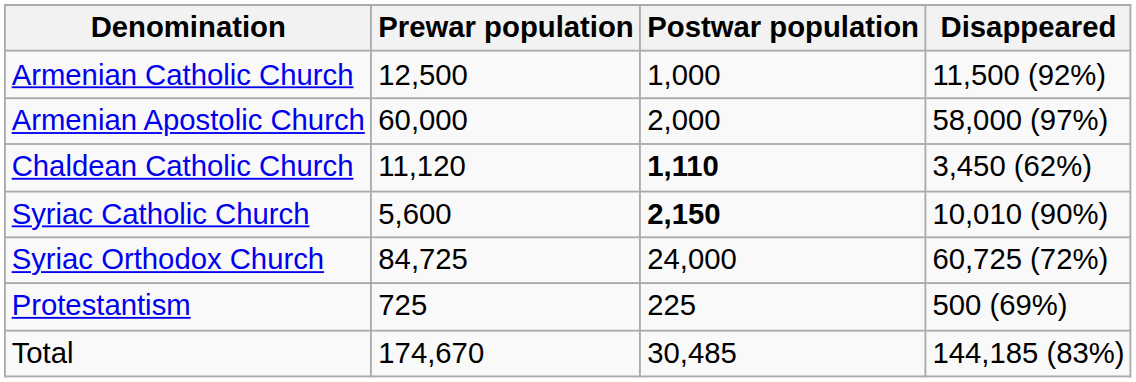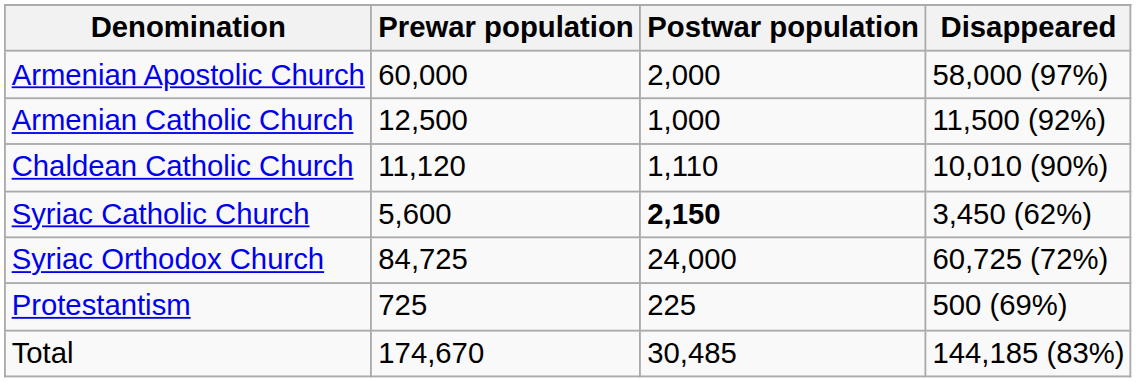rows swapped: Armenian Apostolic Church <-> Armenian Catholic Church
Chaldean Catholic Church | Postwar population: bold -> normal
Chaldean Catholic Church | Disappeared: 3,450 (62%) -> 10,010 (90%)
Syriac Catholic Church | Disappeared: 10,010 (90%) -> 3,450 (62%)
